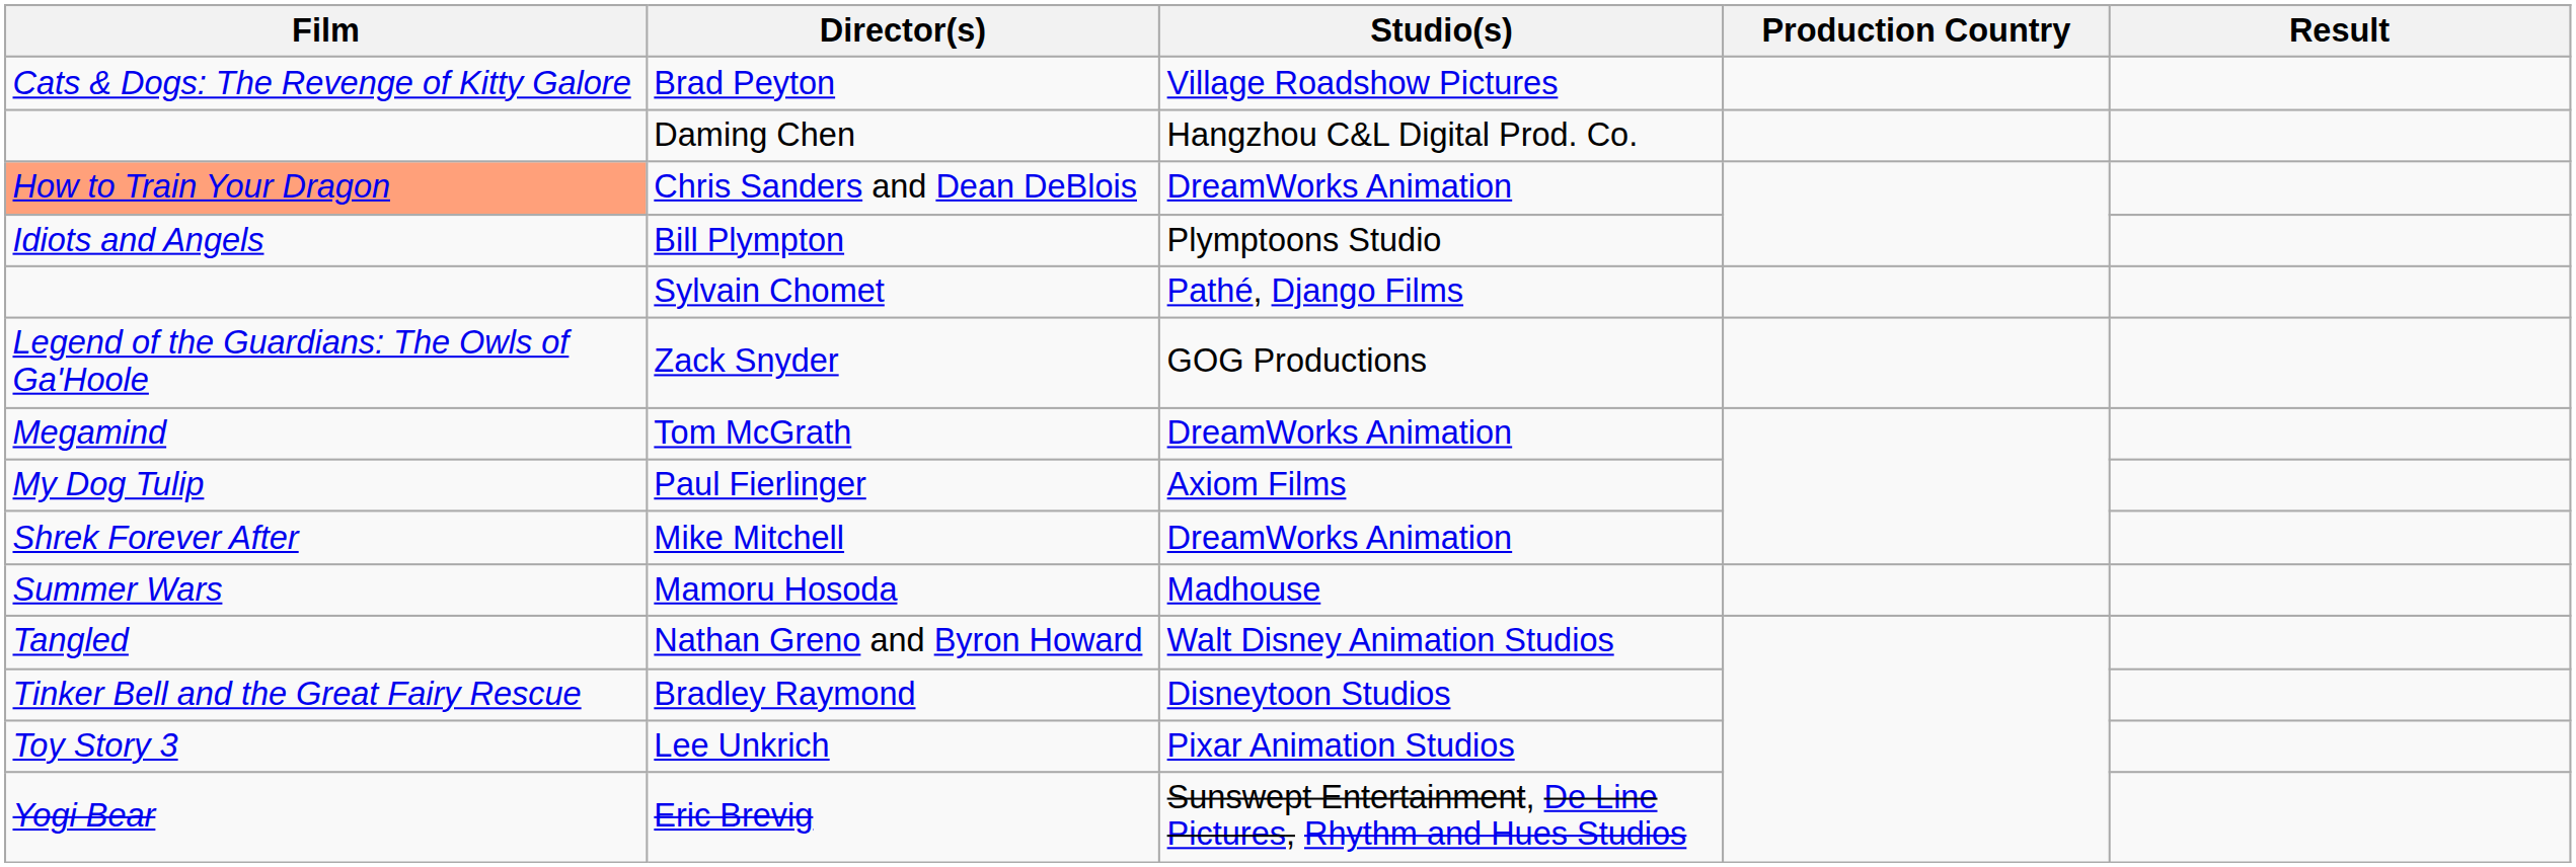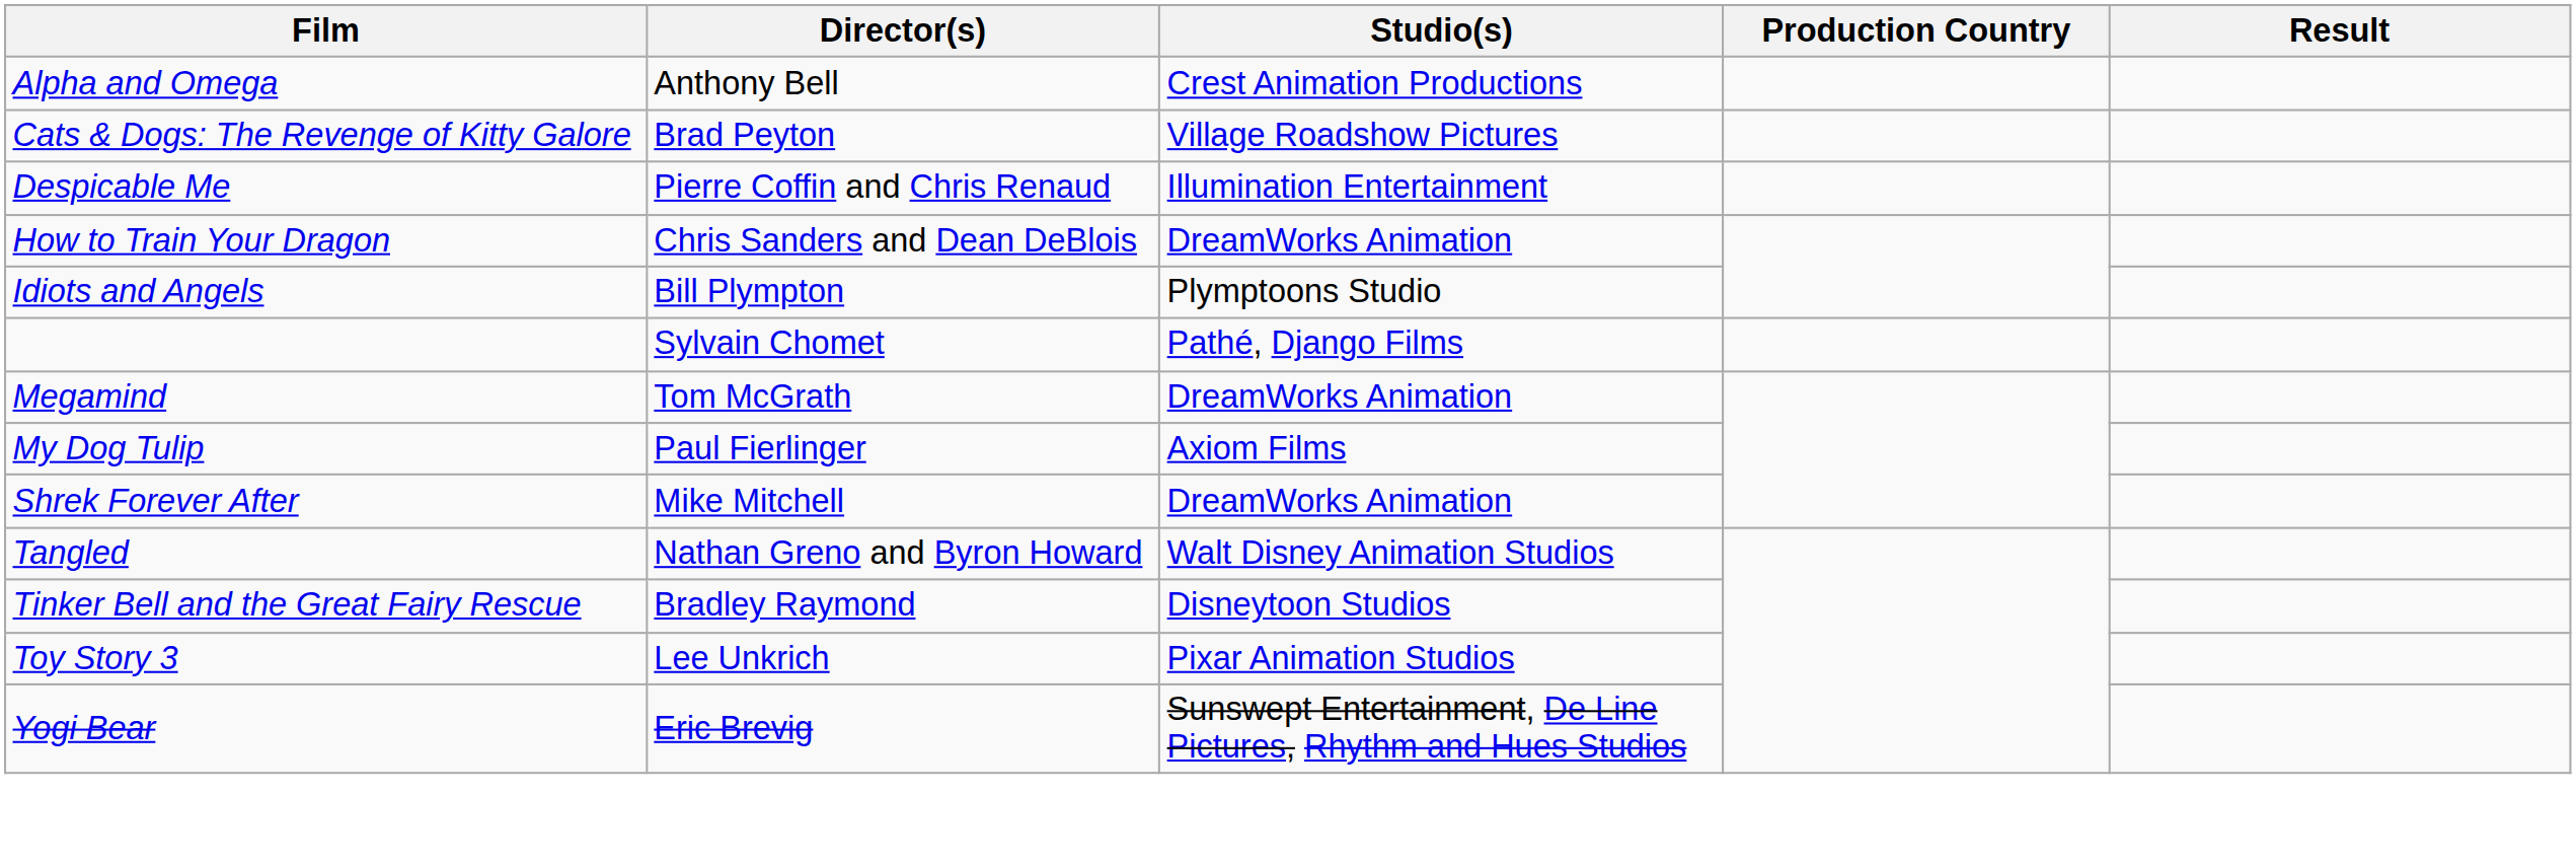+ row: Alpha and Omega | Anthony Bell | Crest Animation Productions
+ row: Despicable Me | Pierre Coffin and Chris Renaud | Illumination Entertainment
- row: Daming Chen | Hangzhou C&L Digital Prod. Co.
Chris Sanders and Dean DeBlois | Film: lightsalmon background -> no background
- row: Legend of the Guardians: The Owls of Ga'Hoole | Zack Snyder | GOG Productions
- row: Summer Wars | Mamoru Hosoda | Madhouse
